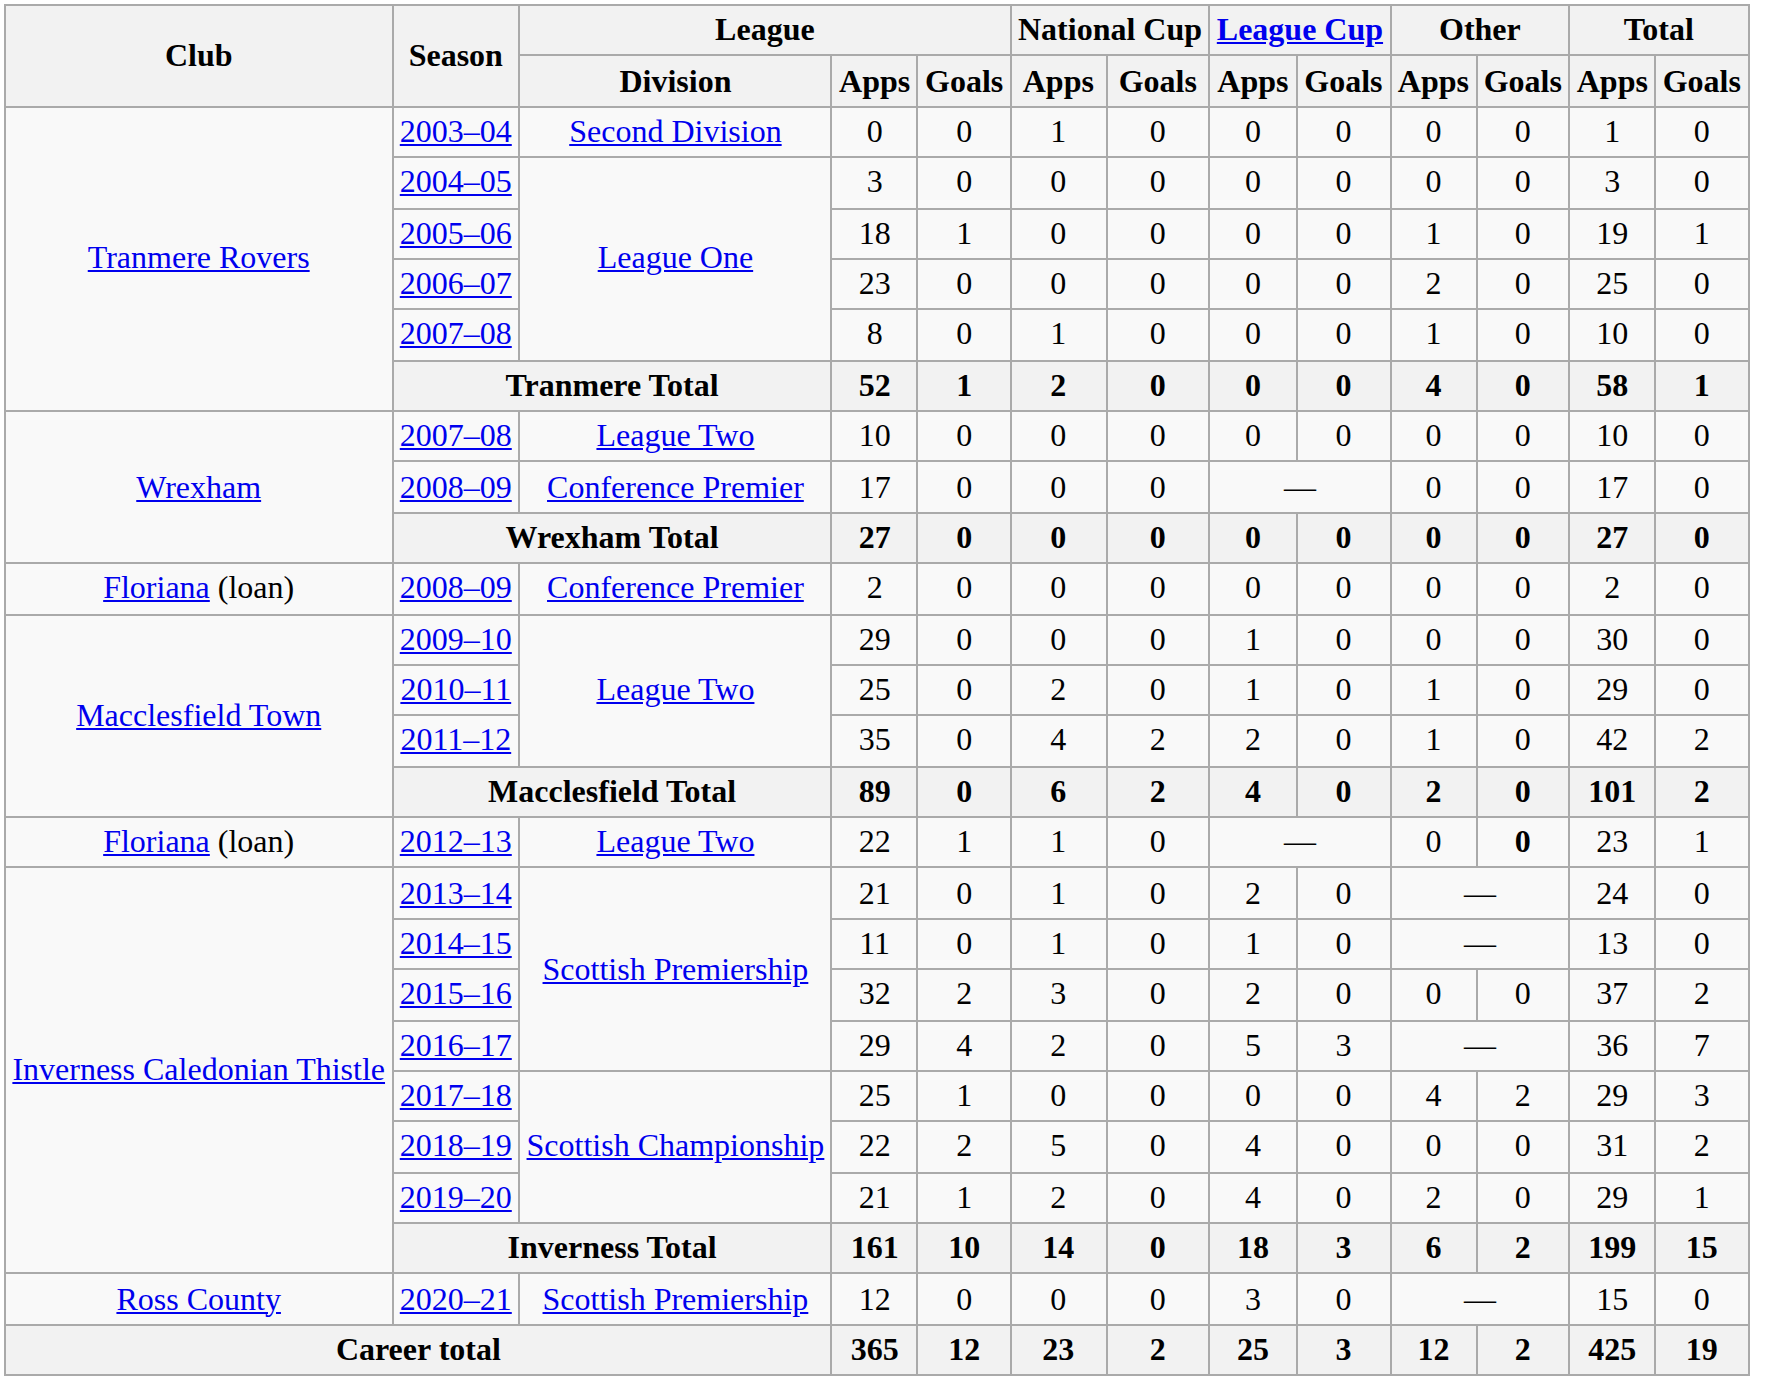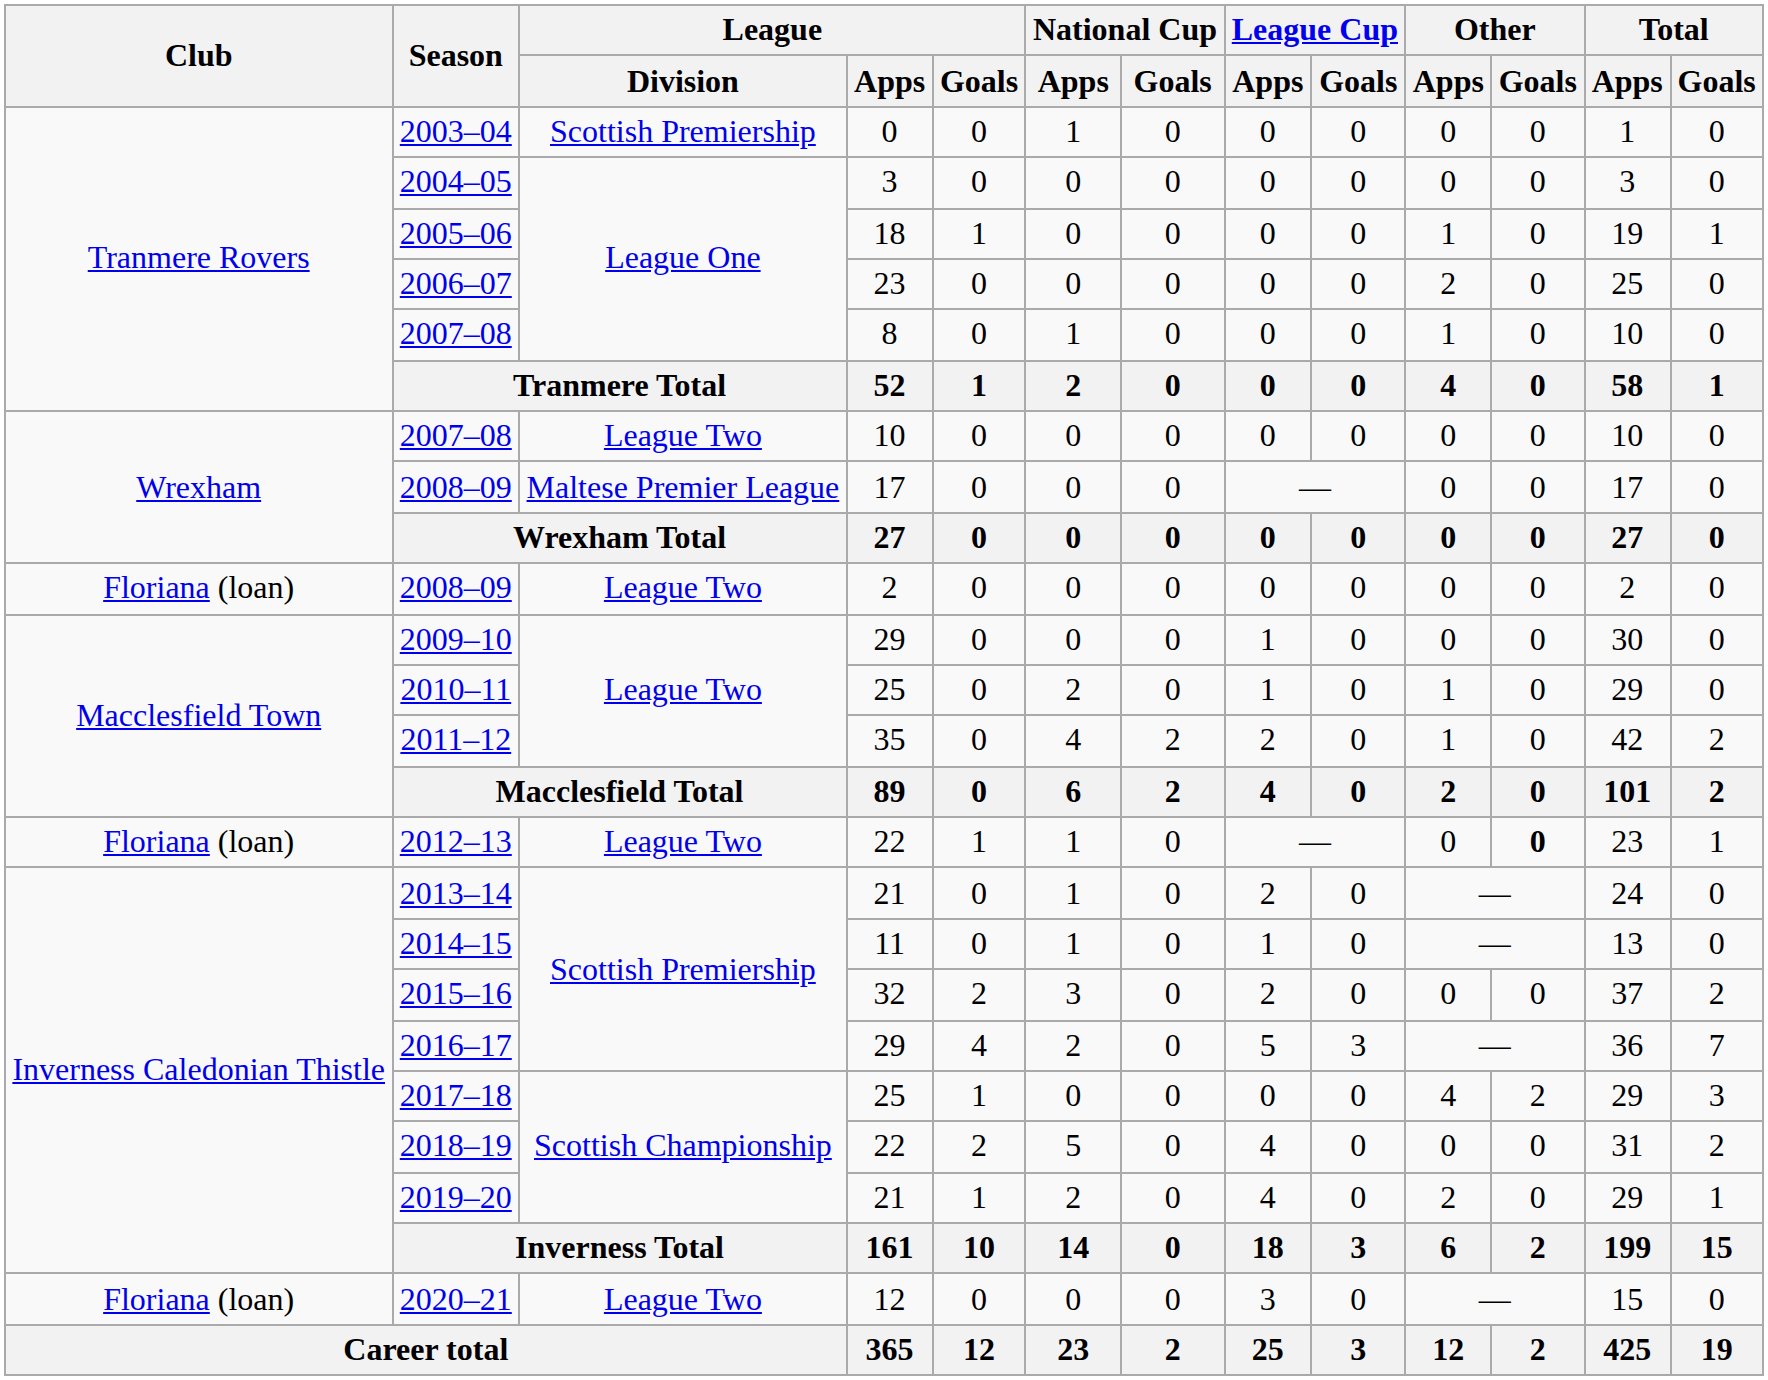2003–04 | League / Division: Second Division -> Scottish Premiership
2008–09 / 17 | League / Division: Conference Premier -> Maltese Premier League
2008–09 / 2 | League / Division: Conference Premier -> League Two
2020–21 | Club: Ross County -> Floriana (loan)
2020–21 | League / Division: Scottish Premiership -> League Two
